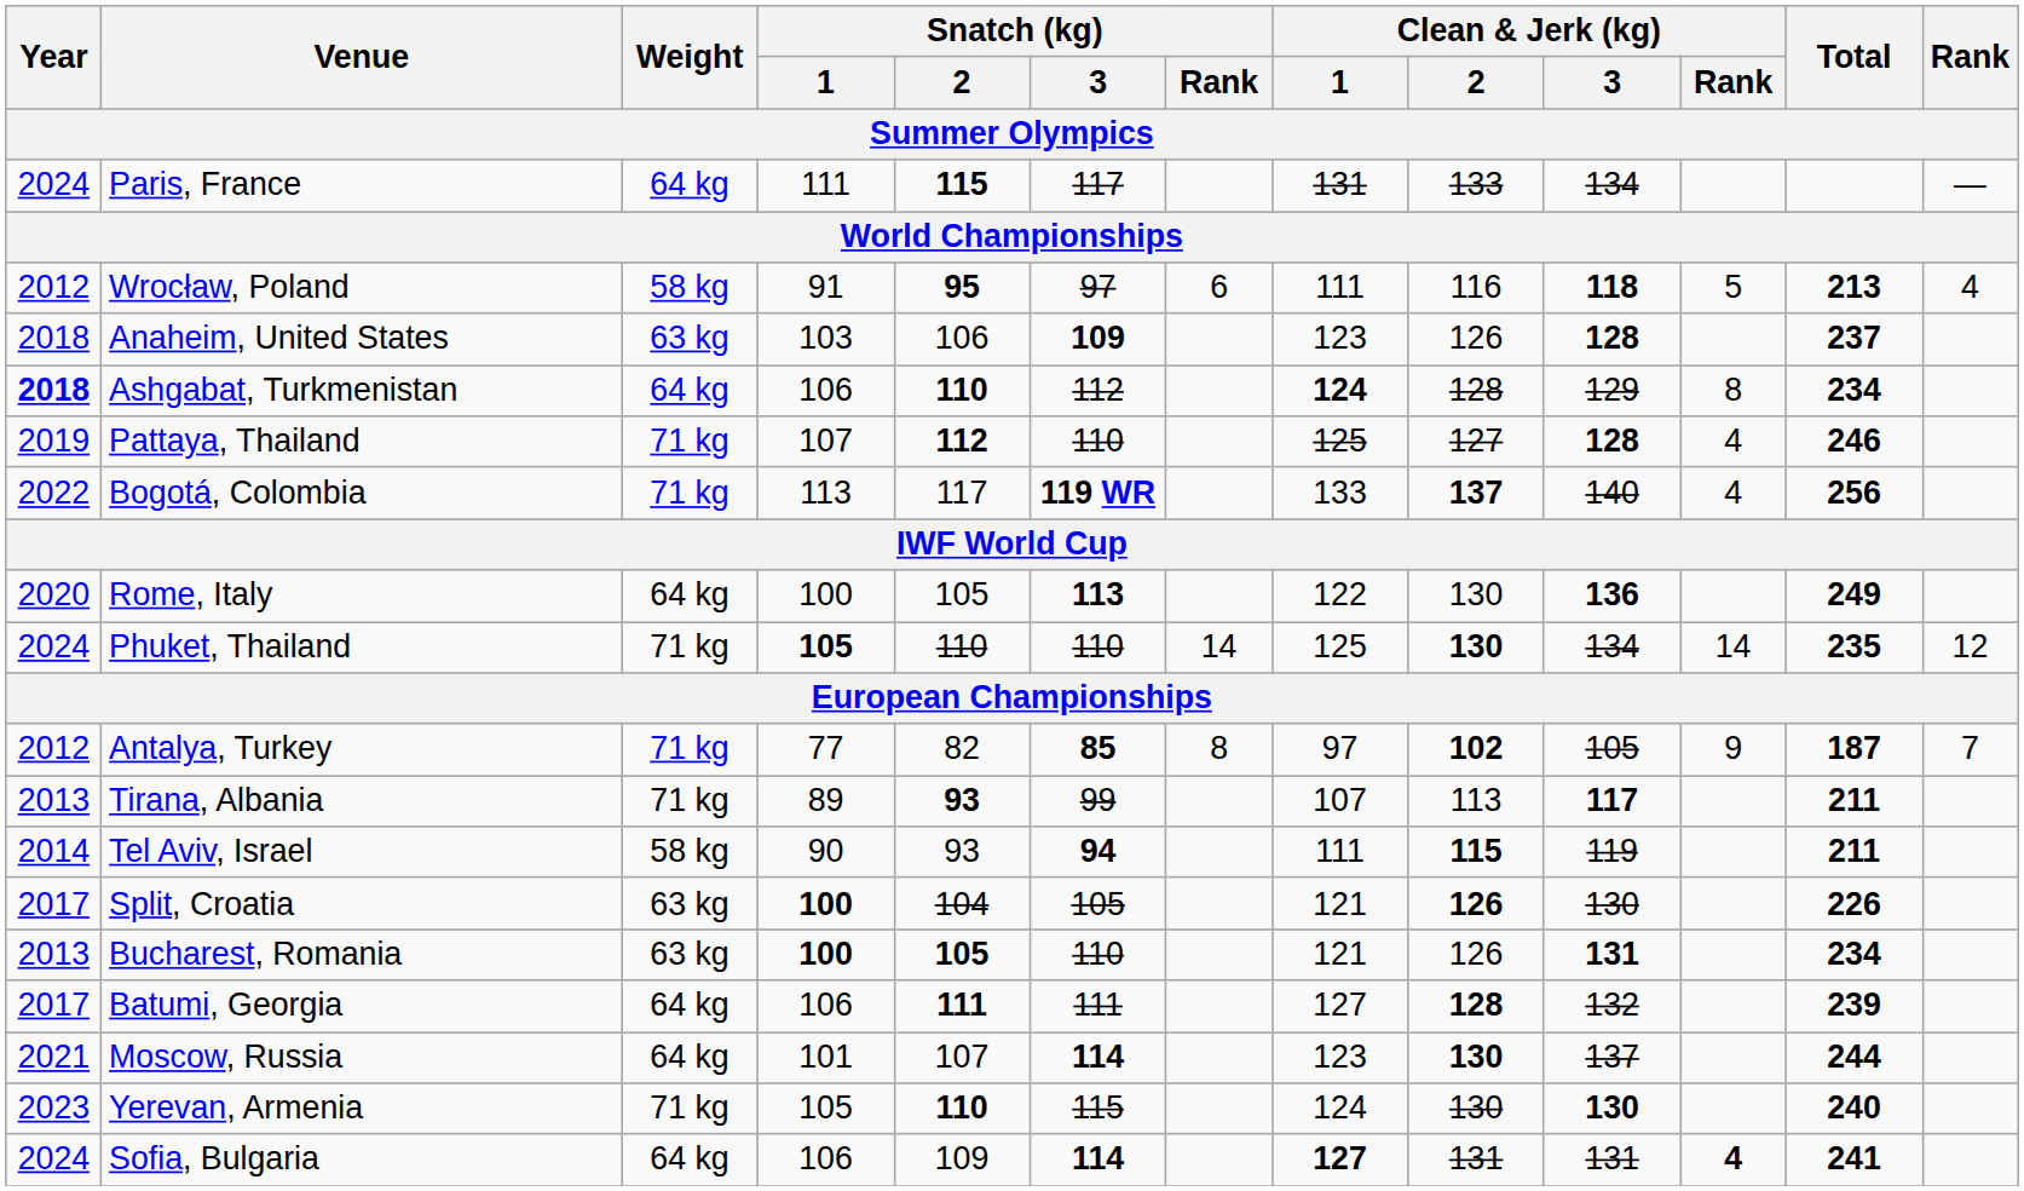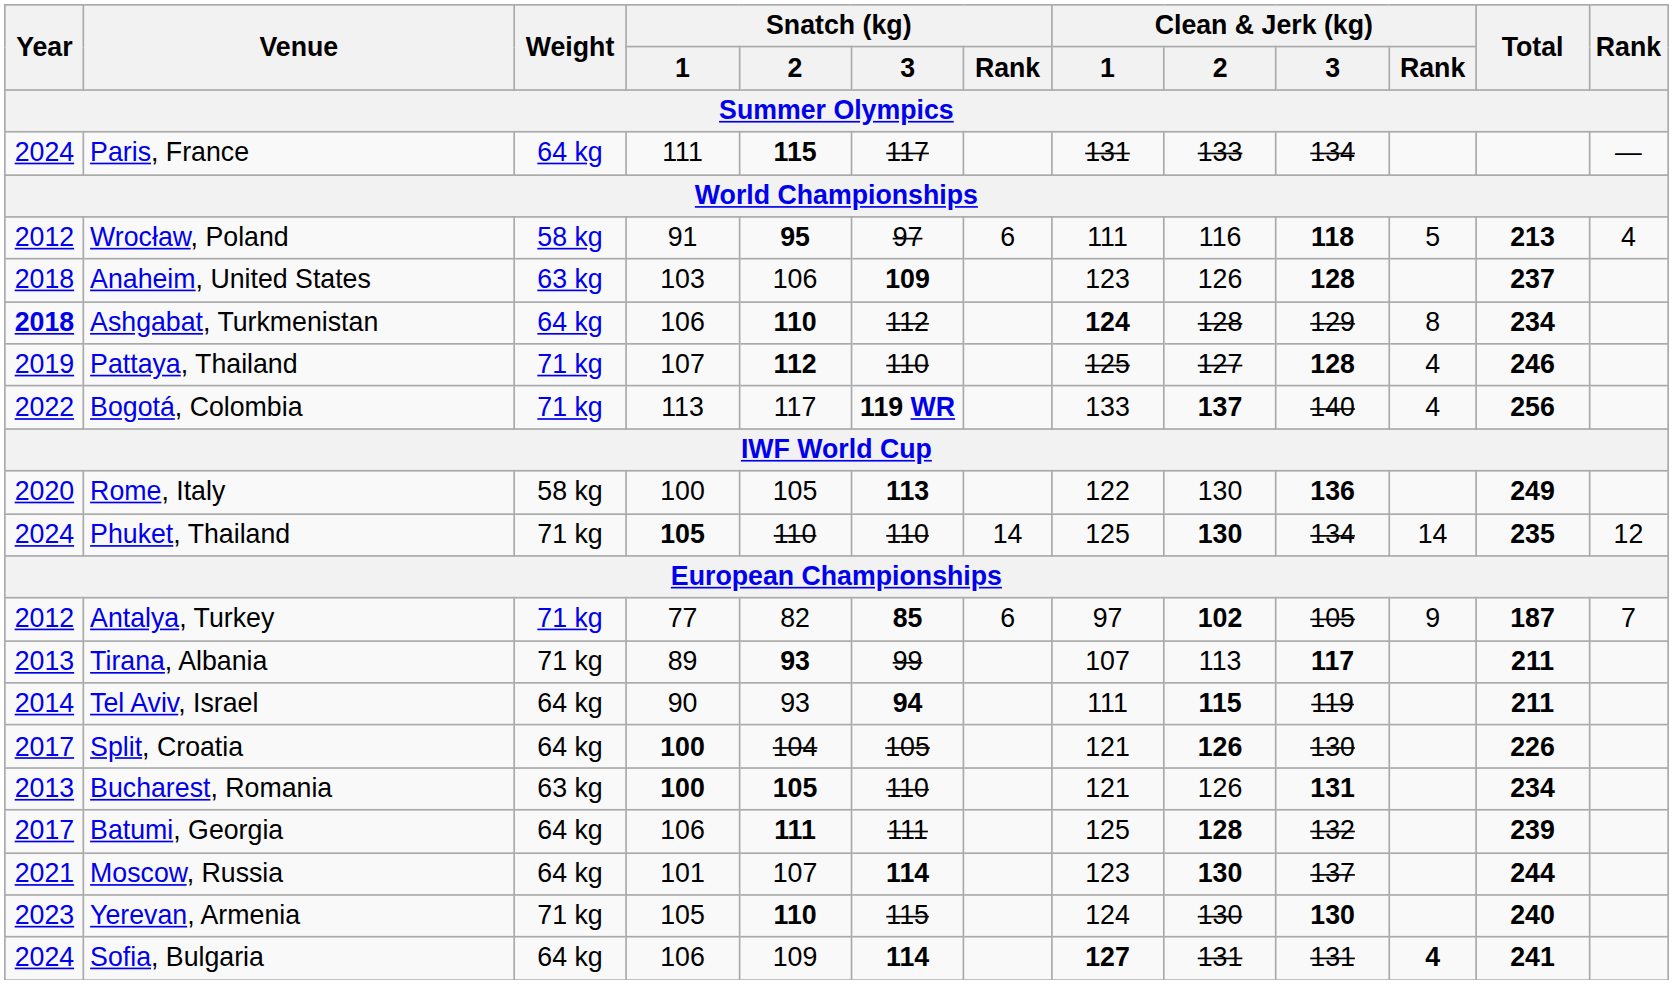Rome, Italy | Weight: 64 kg -> 58 kg
Antalya, Turkey | Snatch (kg) / Rank: 8 -> 6
Tel Aviv, Israel | Weight: 58 kg -> 64 kg
Split, Croatia | Weight: 63 kg -> 64 kg
Batumi, Georgia | Clean & Jerk (kg) / 1: 127 -> 125
